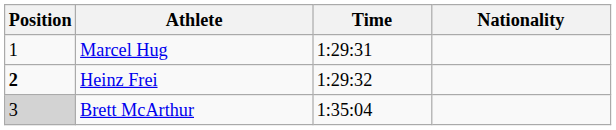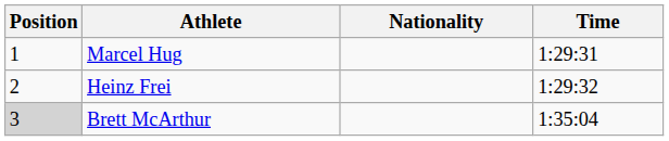columns swapped: Nationality <-> Time
Heinz Frei | Position: bold -> normal
